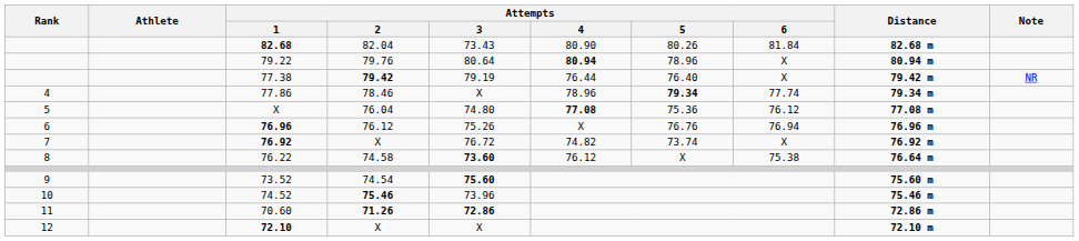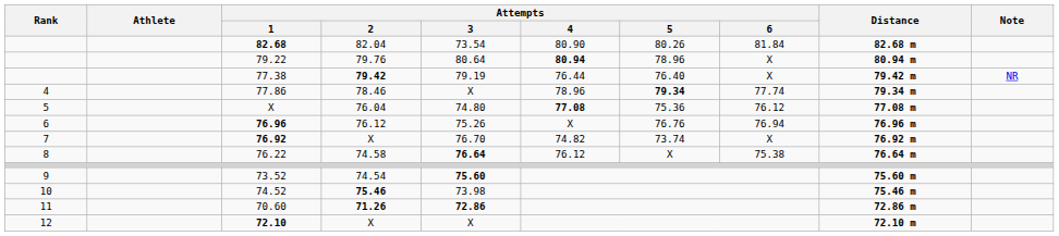82.68 | Attempts / 3: 73.43 -> 73.54
76.92 | Attempts / 3: 76.72 -> 76.70
76.22 | Attempts / 3: 73.60 -> 76.64
74.52 | Attempts / 3: 73.96 -> 73.98
